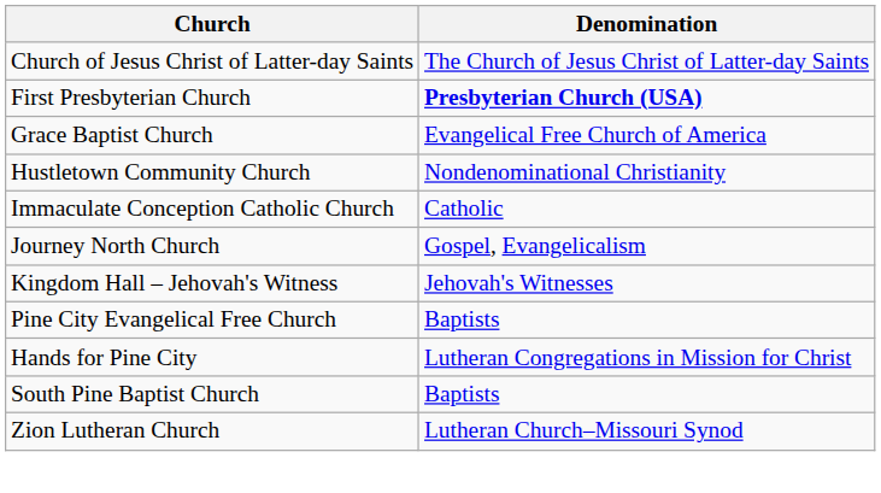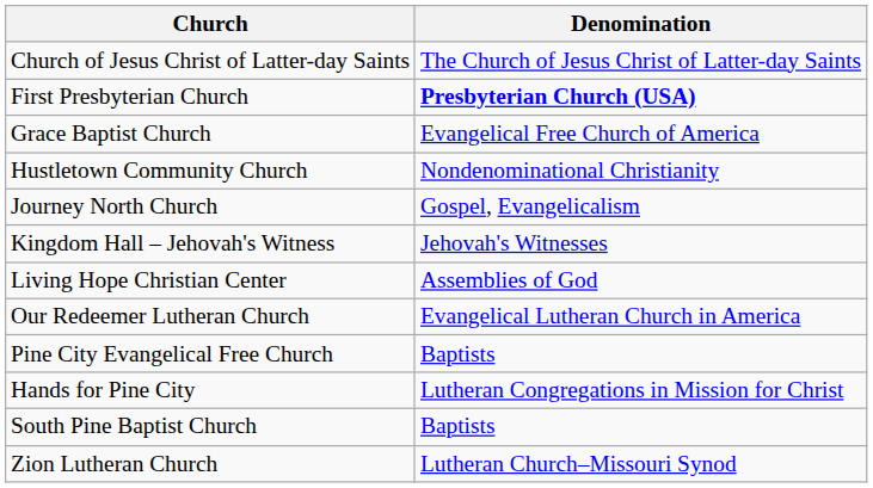- row: Immaculate Conception Catholic Church | Catholic
+ row: Living Hope Christian Center | Assemblies of God
+ row: Our Redeemer Lutheran Church | Evangelical Lutheran Church in America
